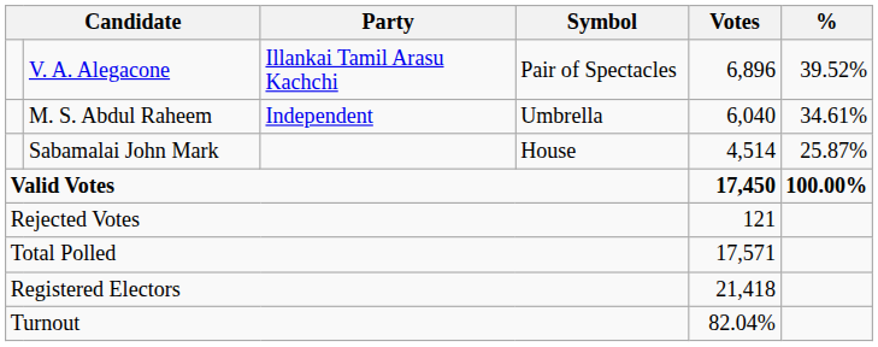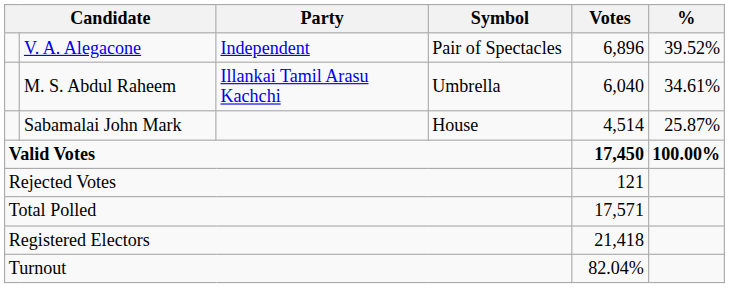V. A. Alegacone | Party: Illankai Tamil Arasu Kachchi -> Independent
M. S. Abdul Raheem | Party: Independent -> Illankai Tamil Arasu Kachchi
